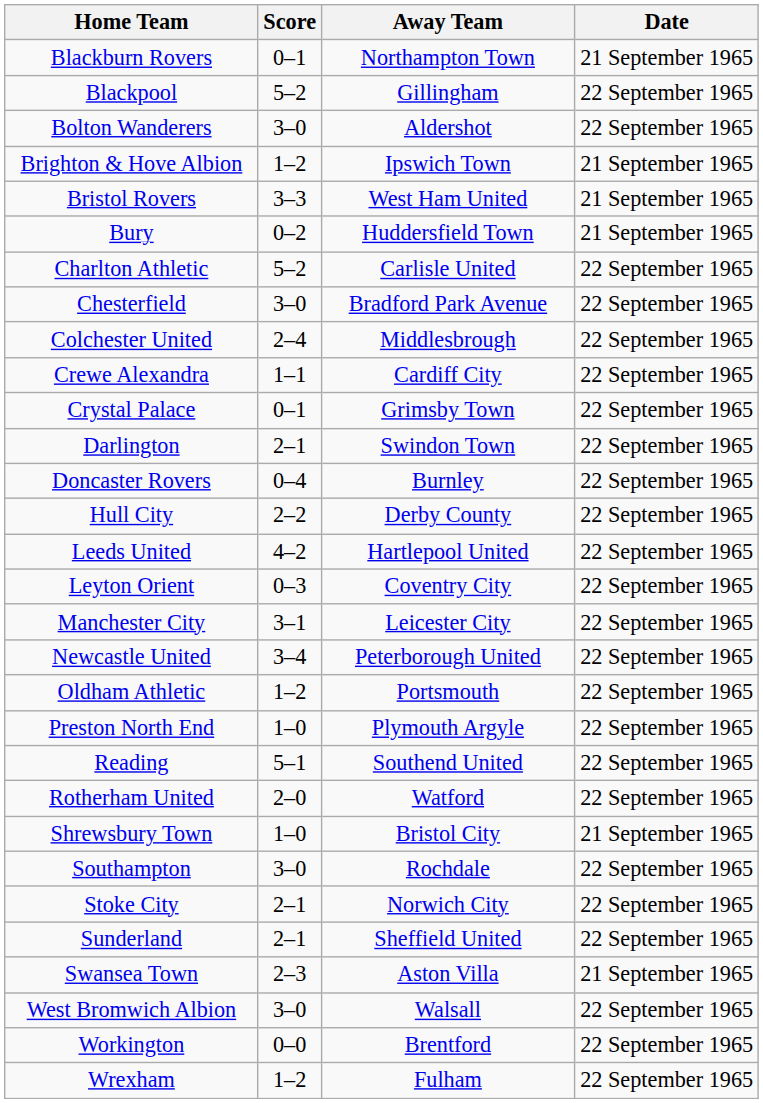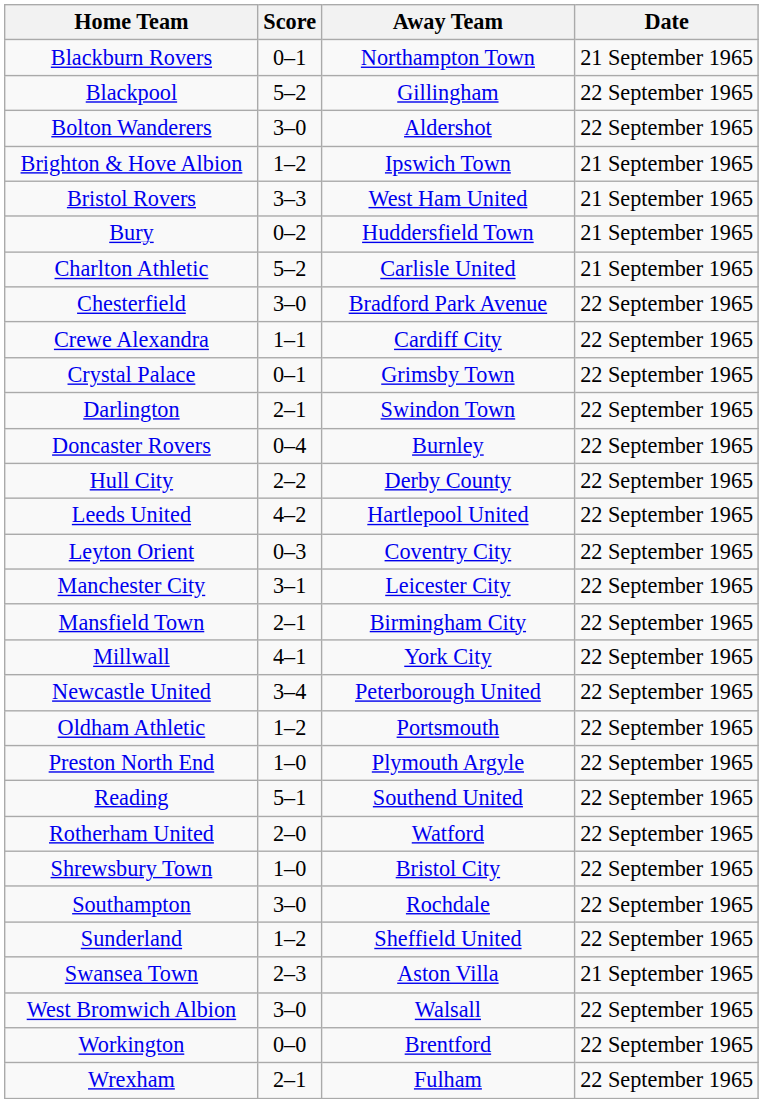Charlton Athletic | Date: 22 September 1965 -> 21 September 1965
- row: Colchester United | 2–4 | Middlesbrough | 22 September 1965
+ row: Mansfield Town | 2–1 | Birmingham City | 22 September 1965
+ row: Millwall | 4–1 | York City | 22 September 1965
Shrewsbury Town | Date: 21 September 1965 -> 22 September 1965
- row: Stoke City | 2–1 | Norwich City | 22 September 1965
Sunderland | Score: 2–1 -> 1–2
Wrexham | Score: 1–2 -> 2–1
